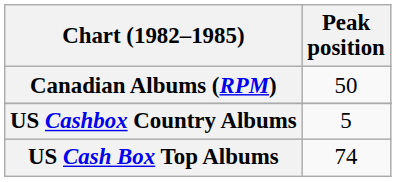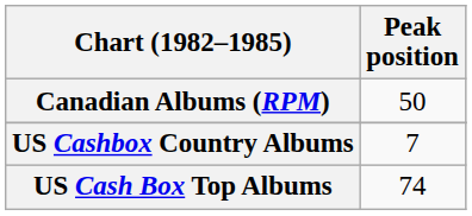US Cashbox Country Albums | Peak position: 5 -> 7
